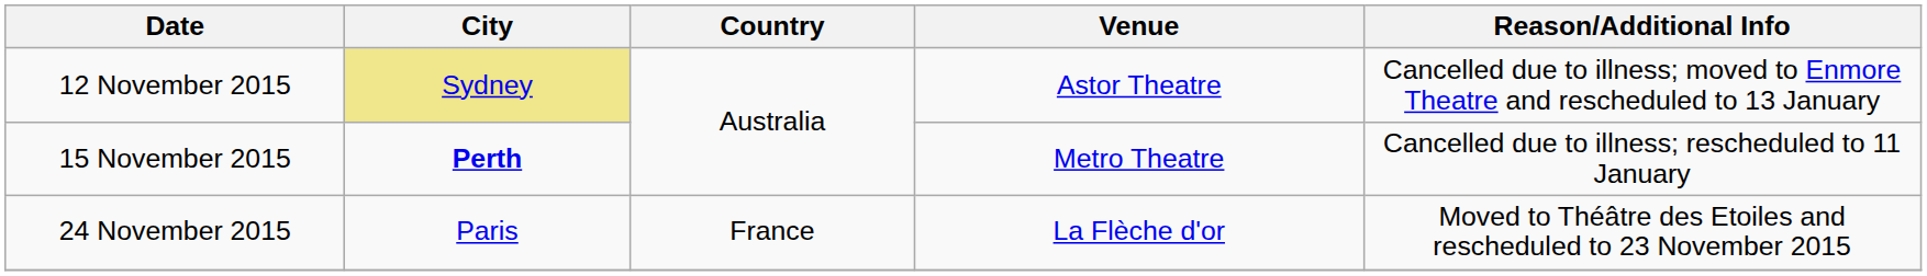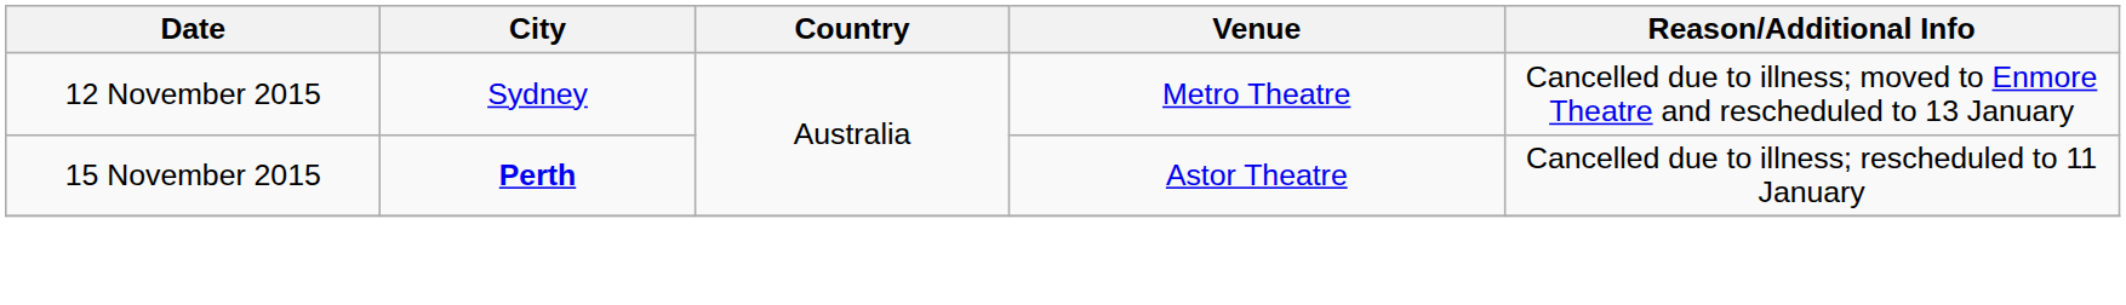12 November 2015 | City: khaki background -> no background
12 November 2015 | Venue: Astor Theatre -> Metro Theatre
15 November 2015 | Venue: Metro Theatre -> Astor Theatre
- row: 24 November 2015 | Paris | France | La Flèche d'or | Moved to Théâtre des Etoiles and rescheduled to 23 November 2015
